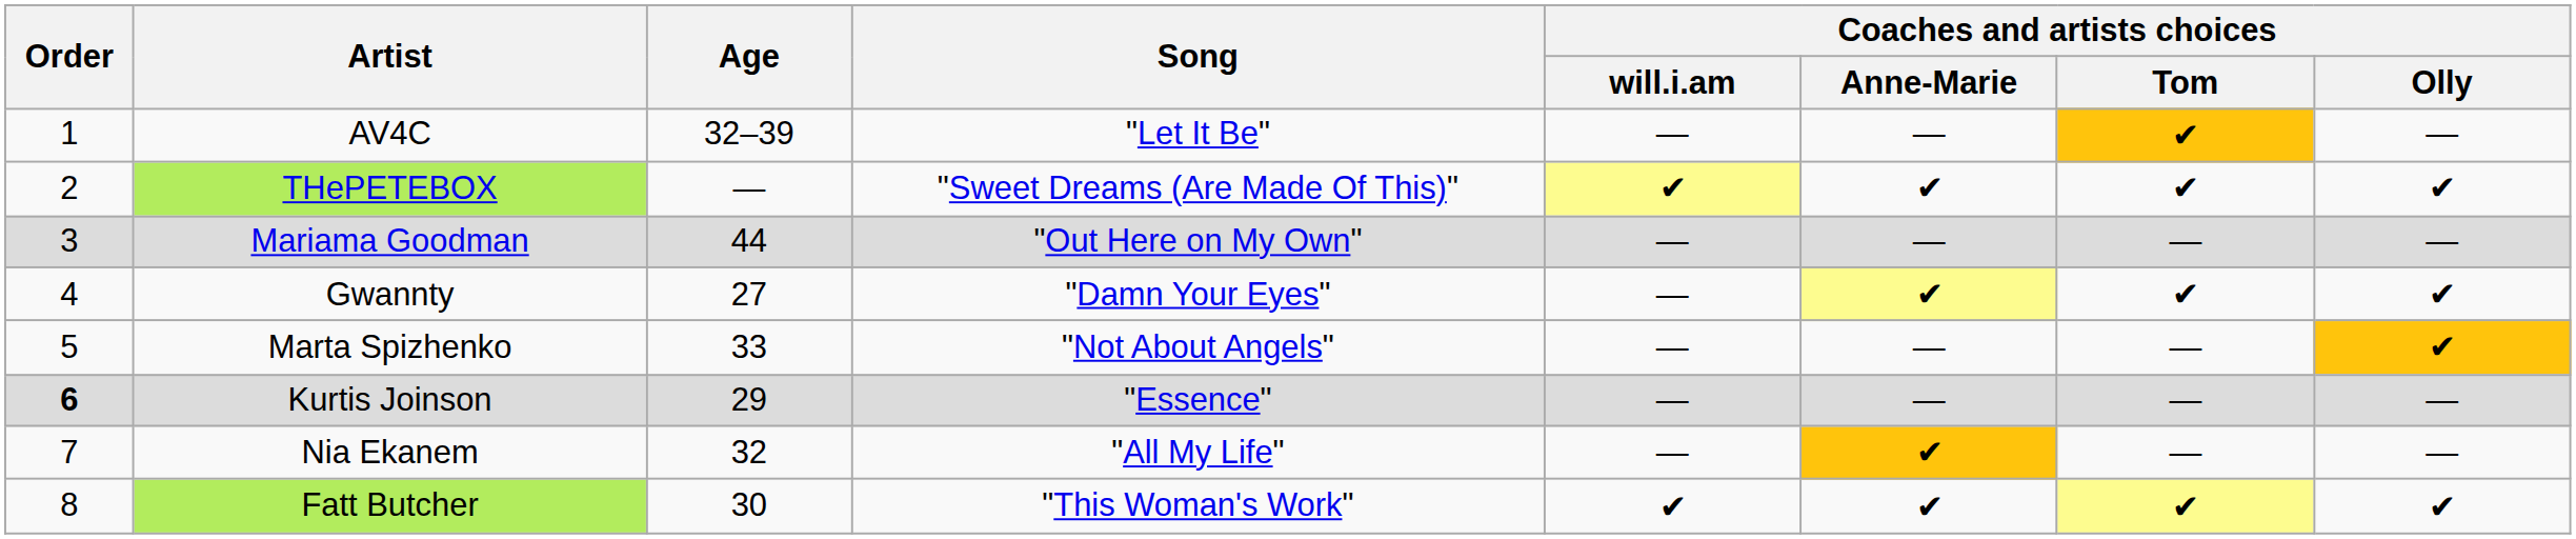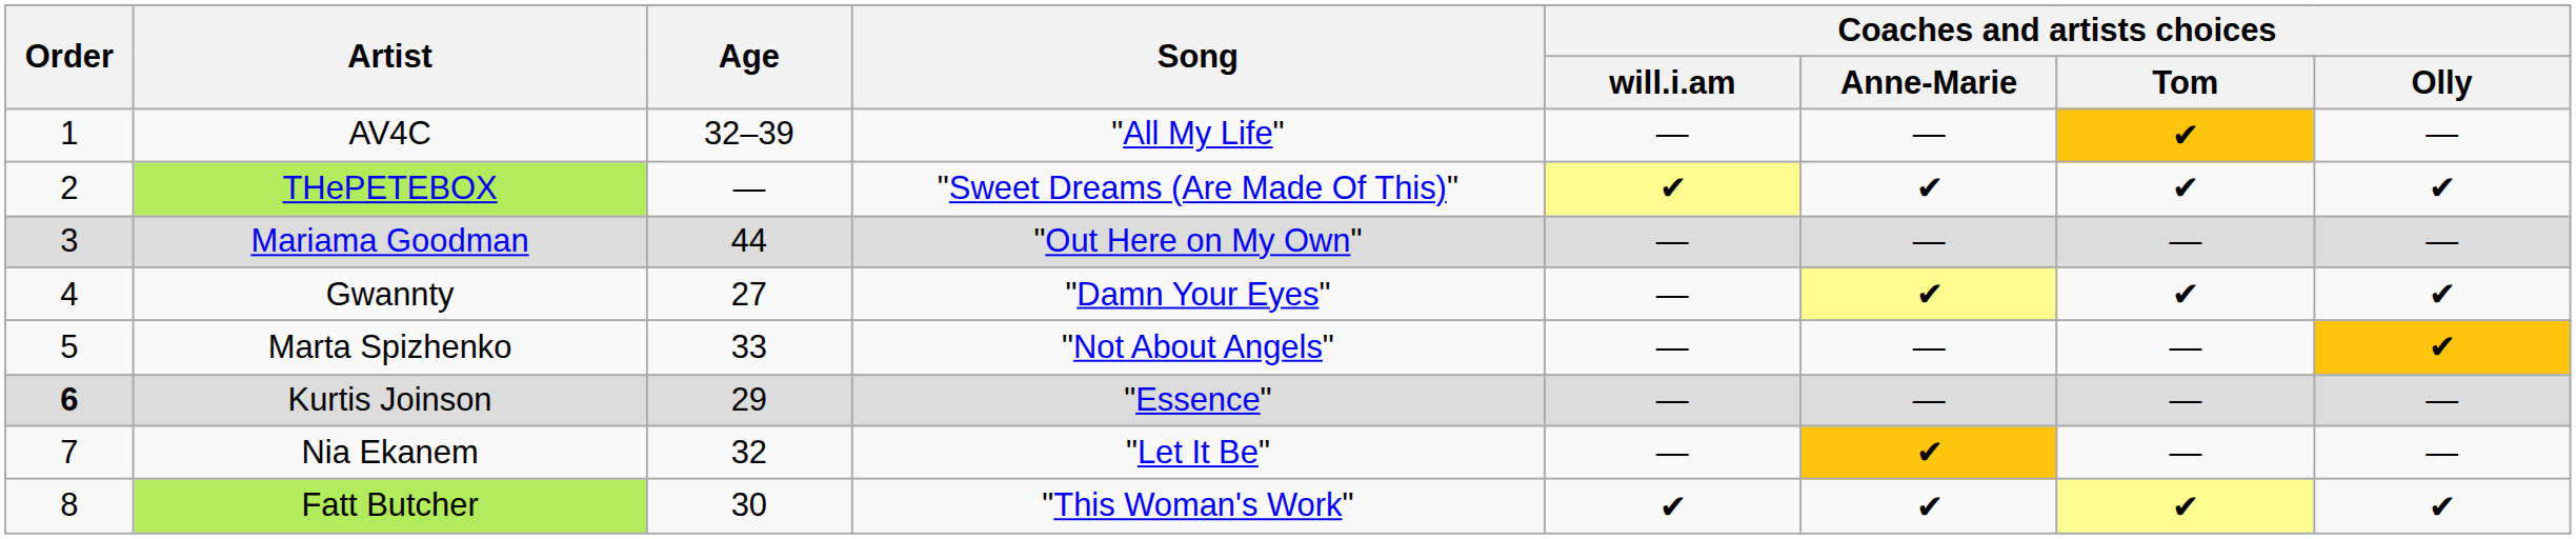AV4C | Song: "Let It Be" -> "All My Life"
Nia Ekanem | Song: "All My Life" -> "Let It Be"
